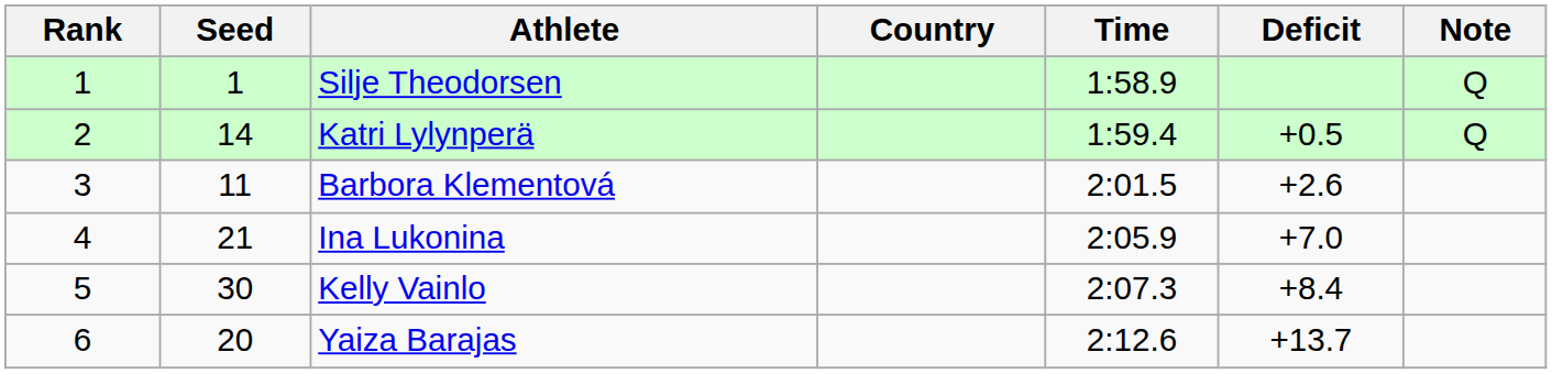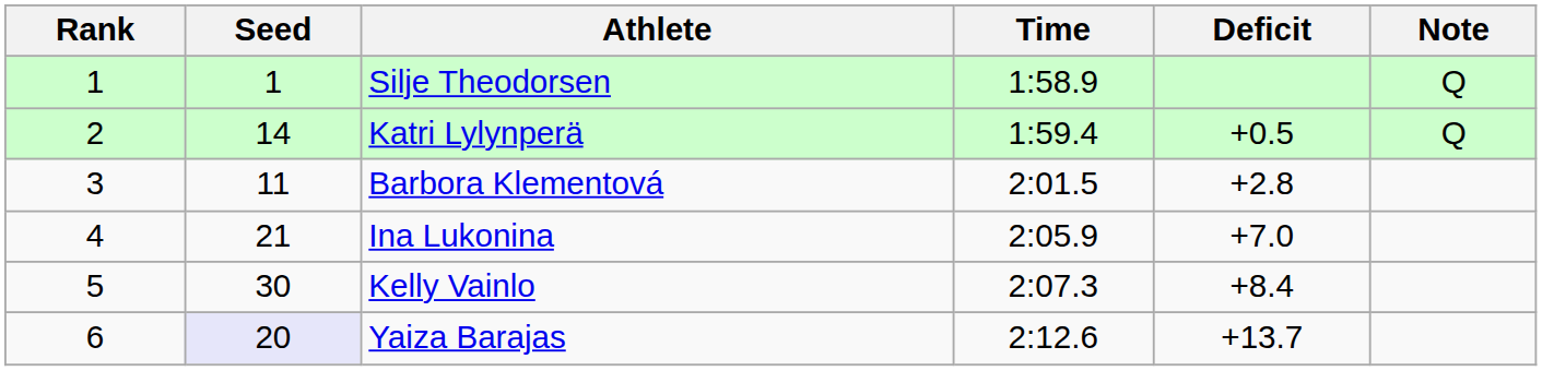- column: Country
Barbora Klementová | Deficit: +2.6 -> +2.8
Yaiza Barajas | Seed: no background -> lavender background
